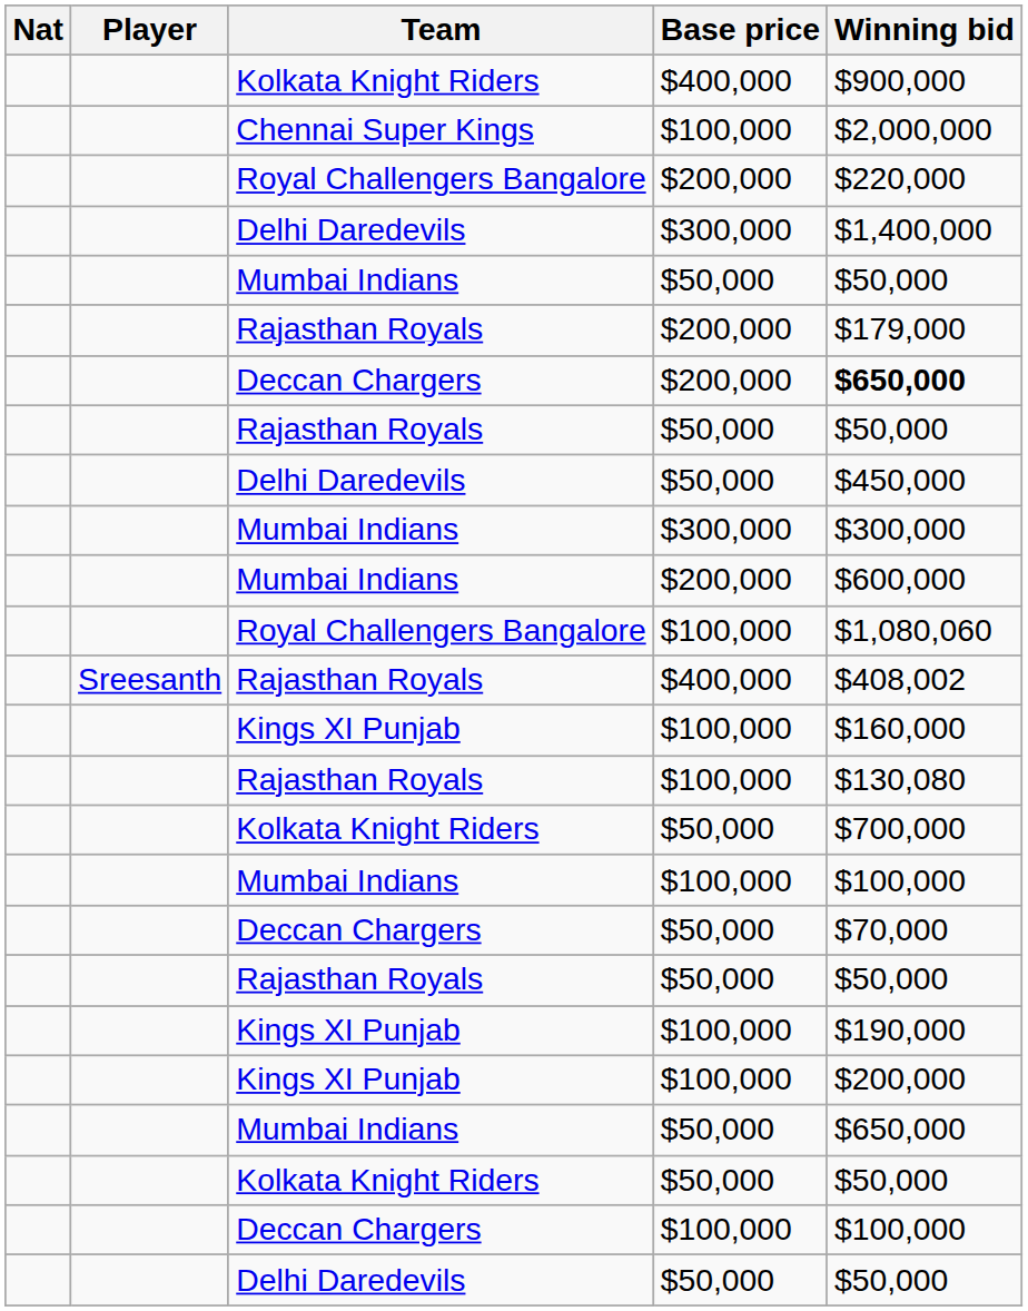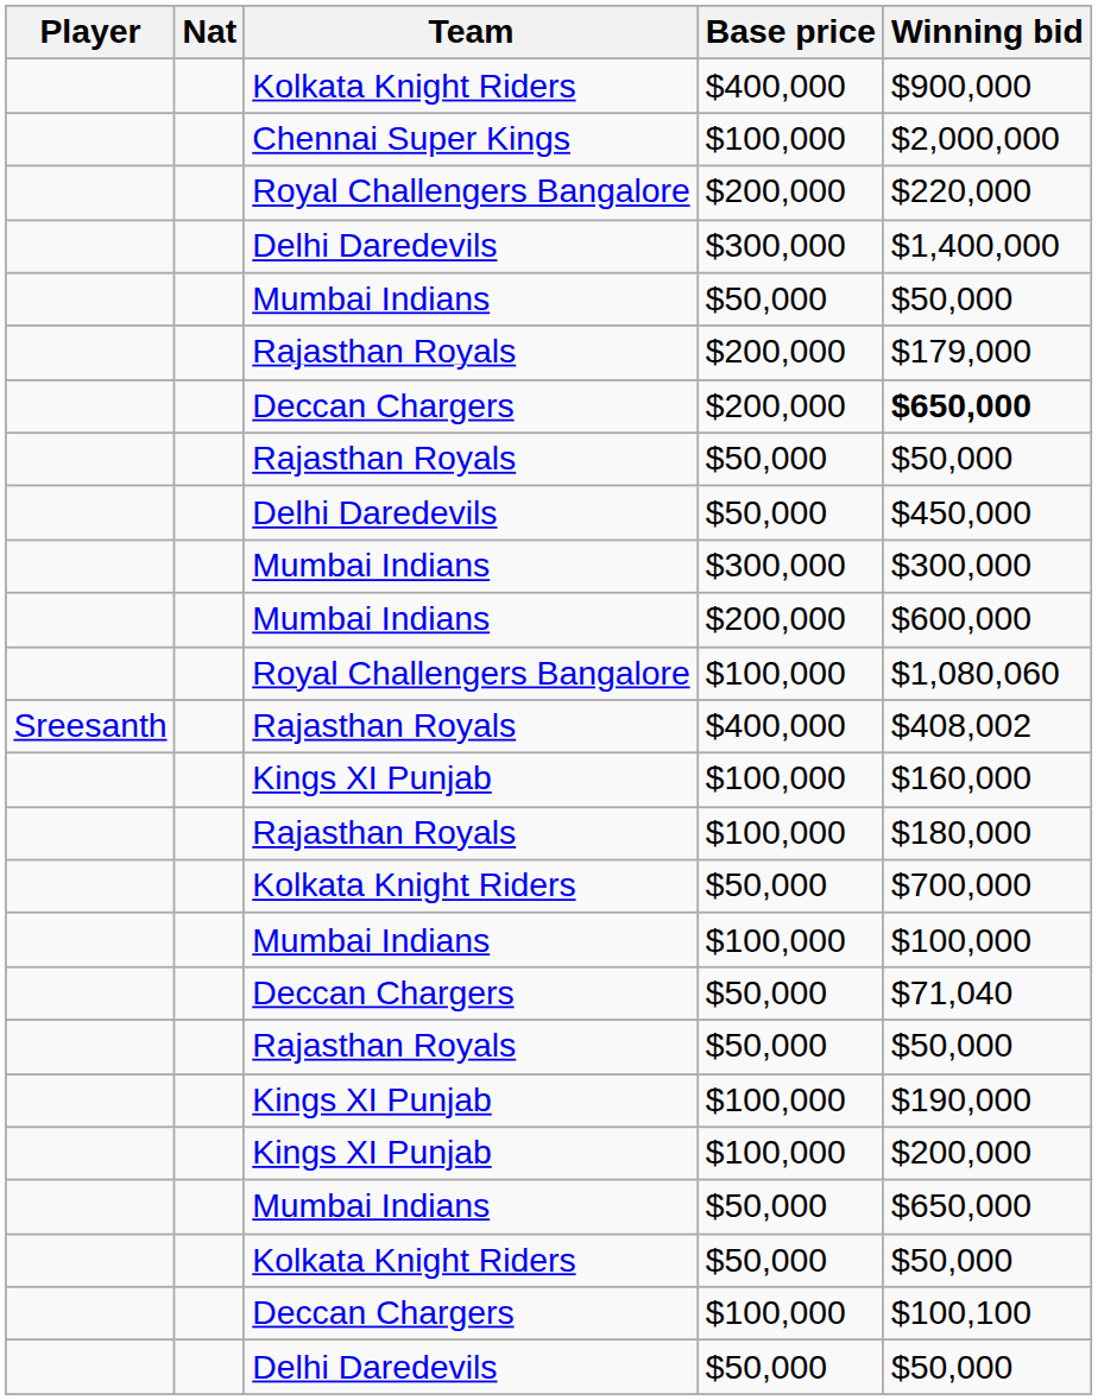columns swapped: Nat <-> Player
Rajasthan Royals / $100,000 | Winning bid: $130,080 -> $180,000
Deccan Chargers / $50,000 | Winning bid: $70,000 -> $71,040
Deccan Chargers / $100,000 | Winning bid: $100,000 -> $100,100
